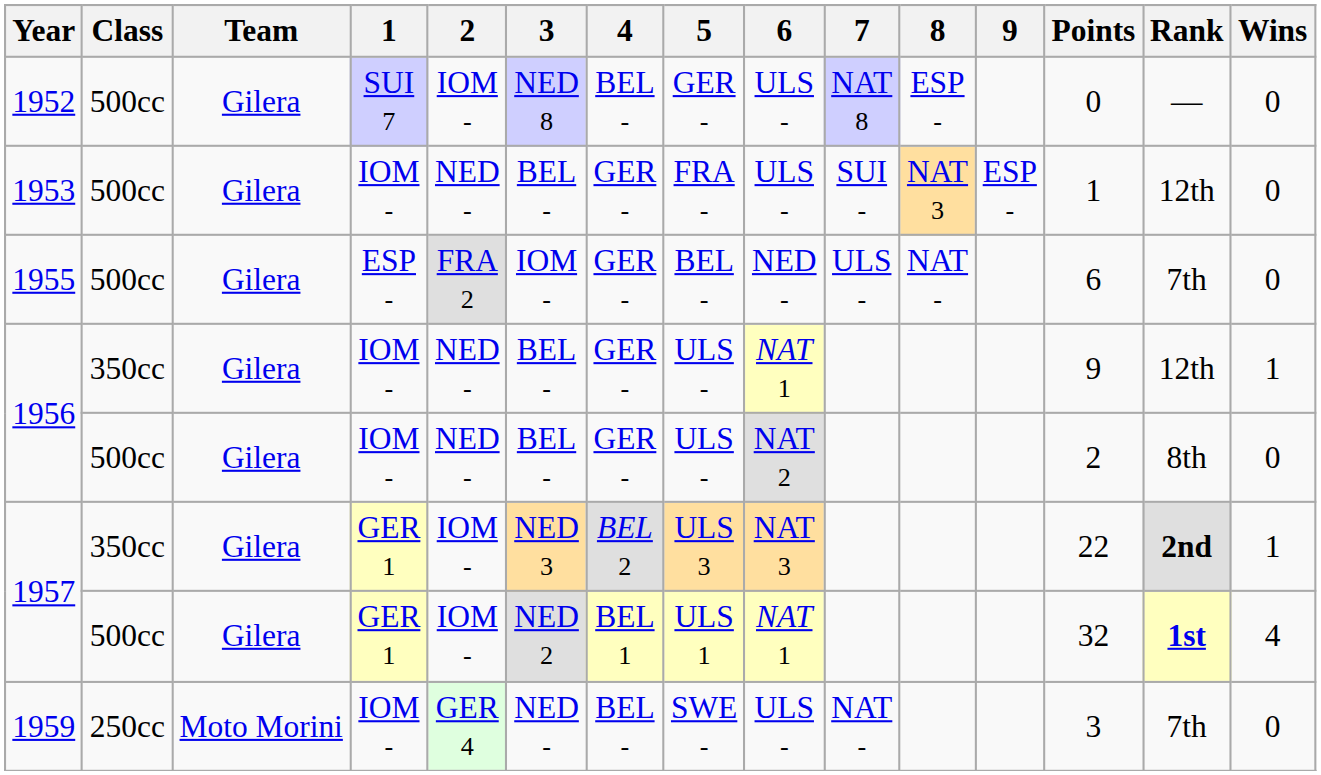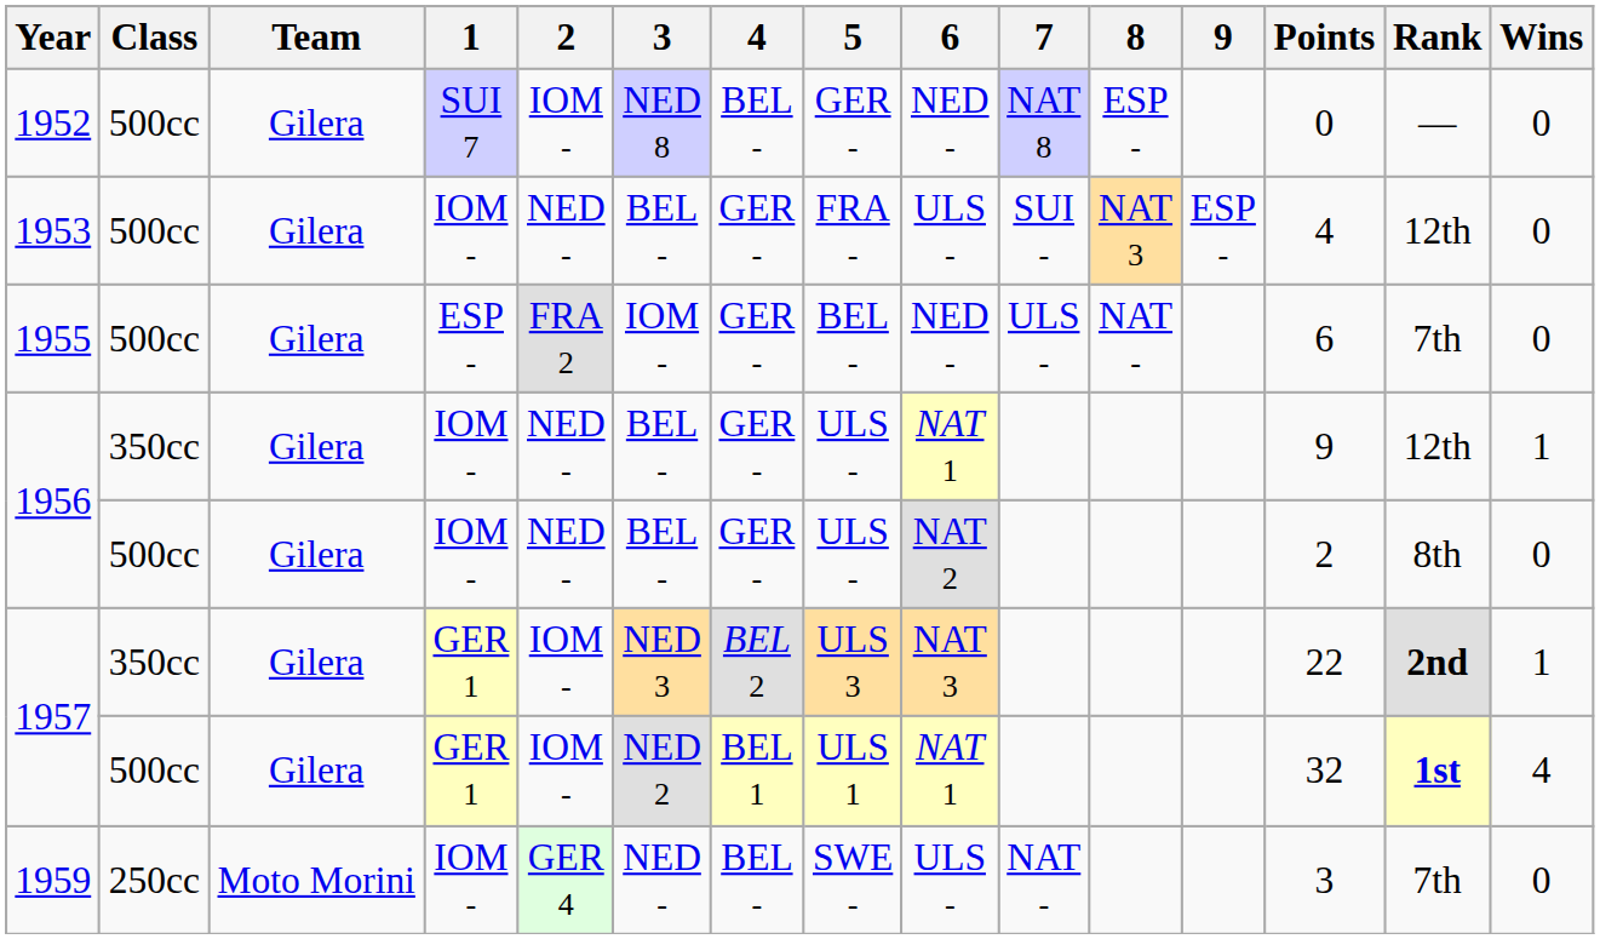1952 | 6: ULS - -> NED -
1953 | Points: 1 -> 4
